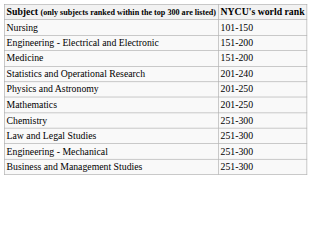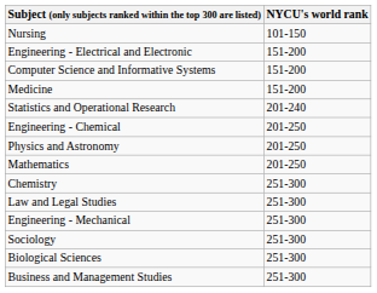+ row: Computer Science and Informative Systems | 151-200
+ row: Engineering - Chemical | 201-250
+ row: Sociology | 251-300
+ row: Biological Sciences | 251-300
